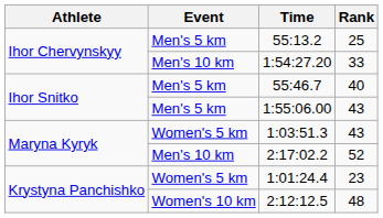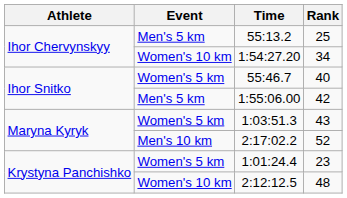1:54:27.20 | Event: Men's 10 km -> Women's 10 km
1:54:27.20 | Rank: 33 -> 34
55:46.7 | Event: Men's 5 km -> Women's 5 km
1:55:06.00 | Rank: 43 -> 42
